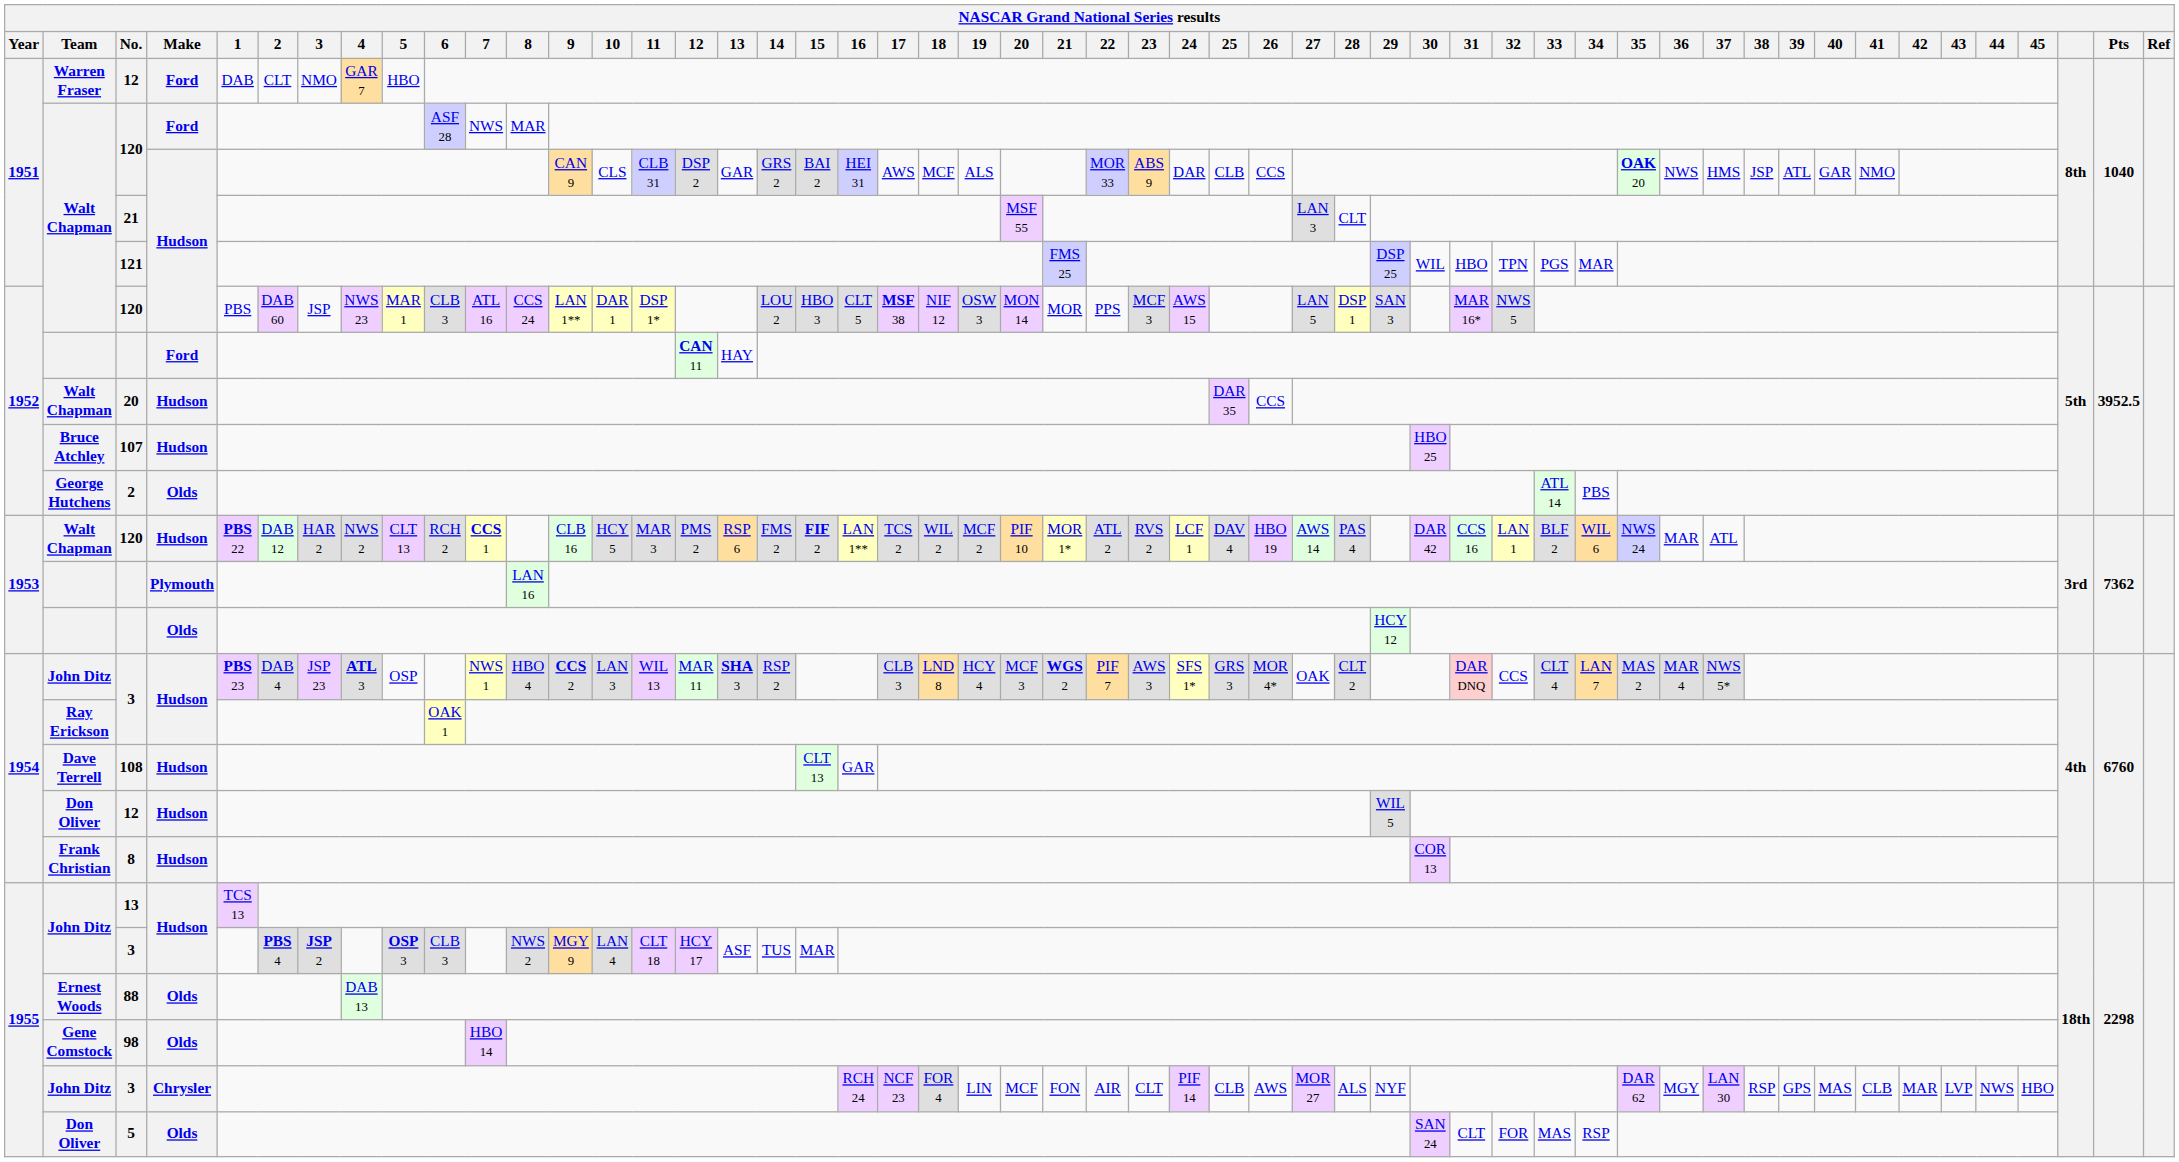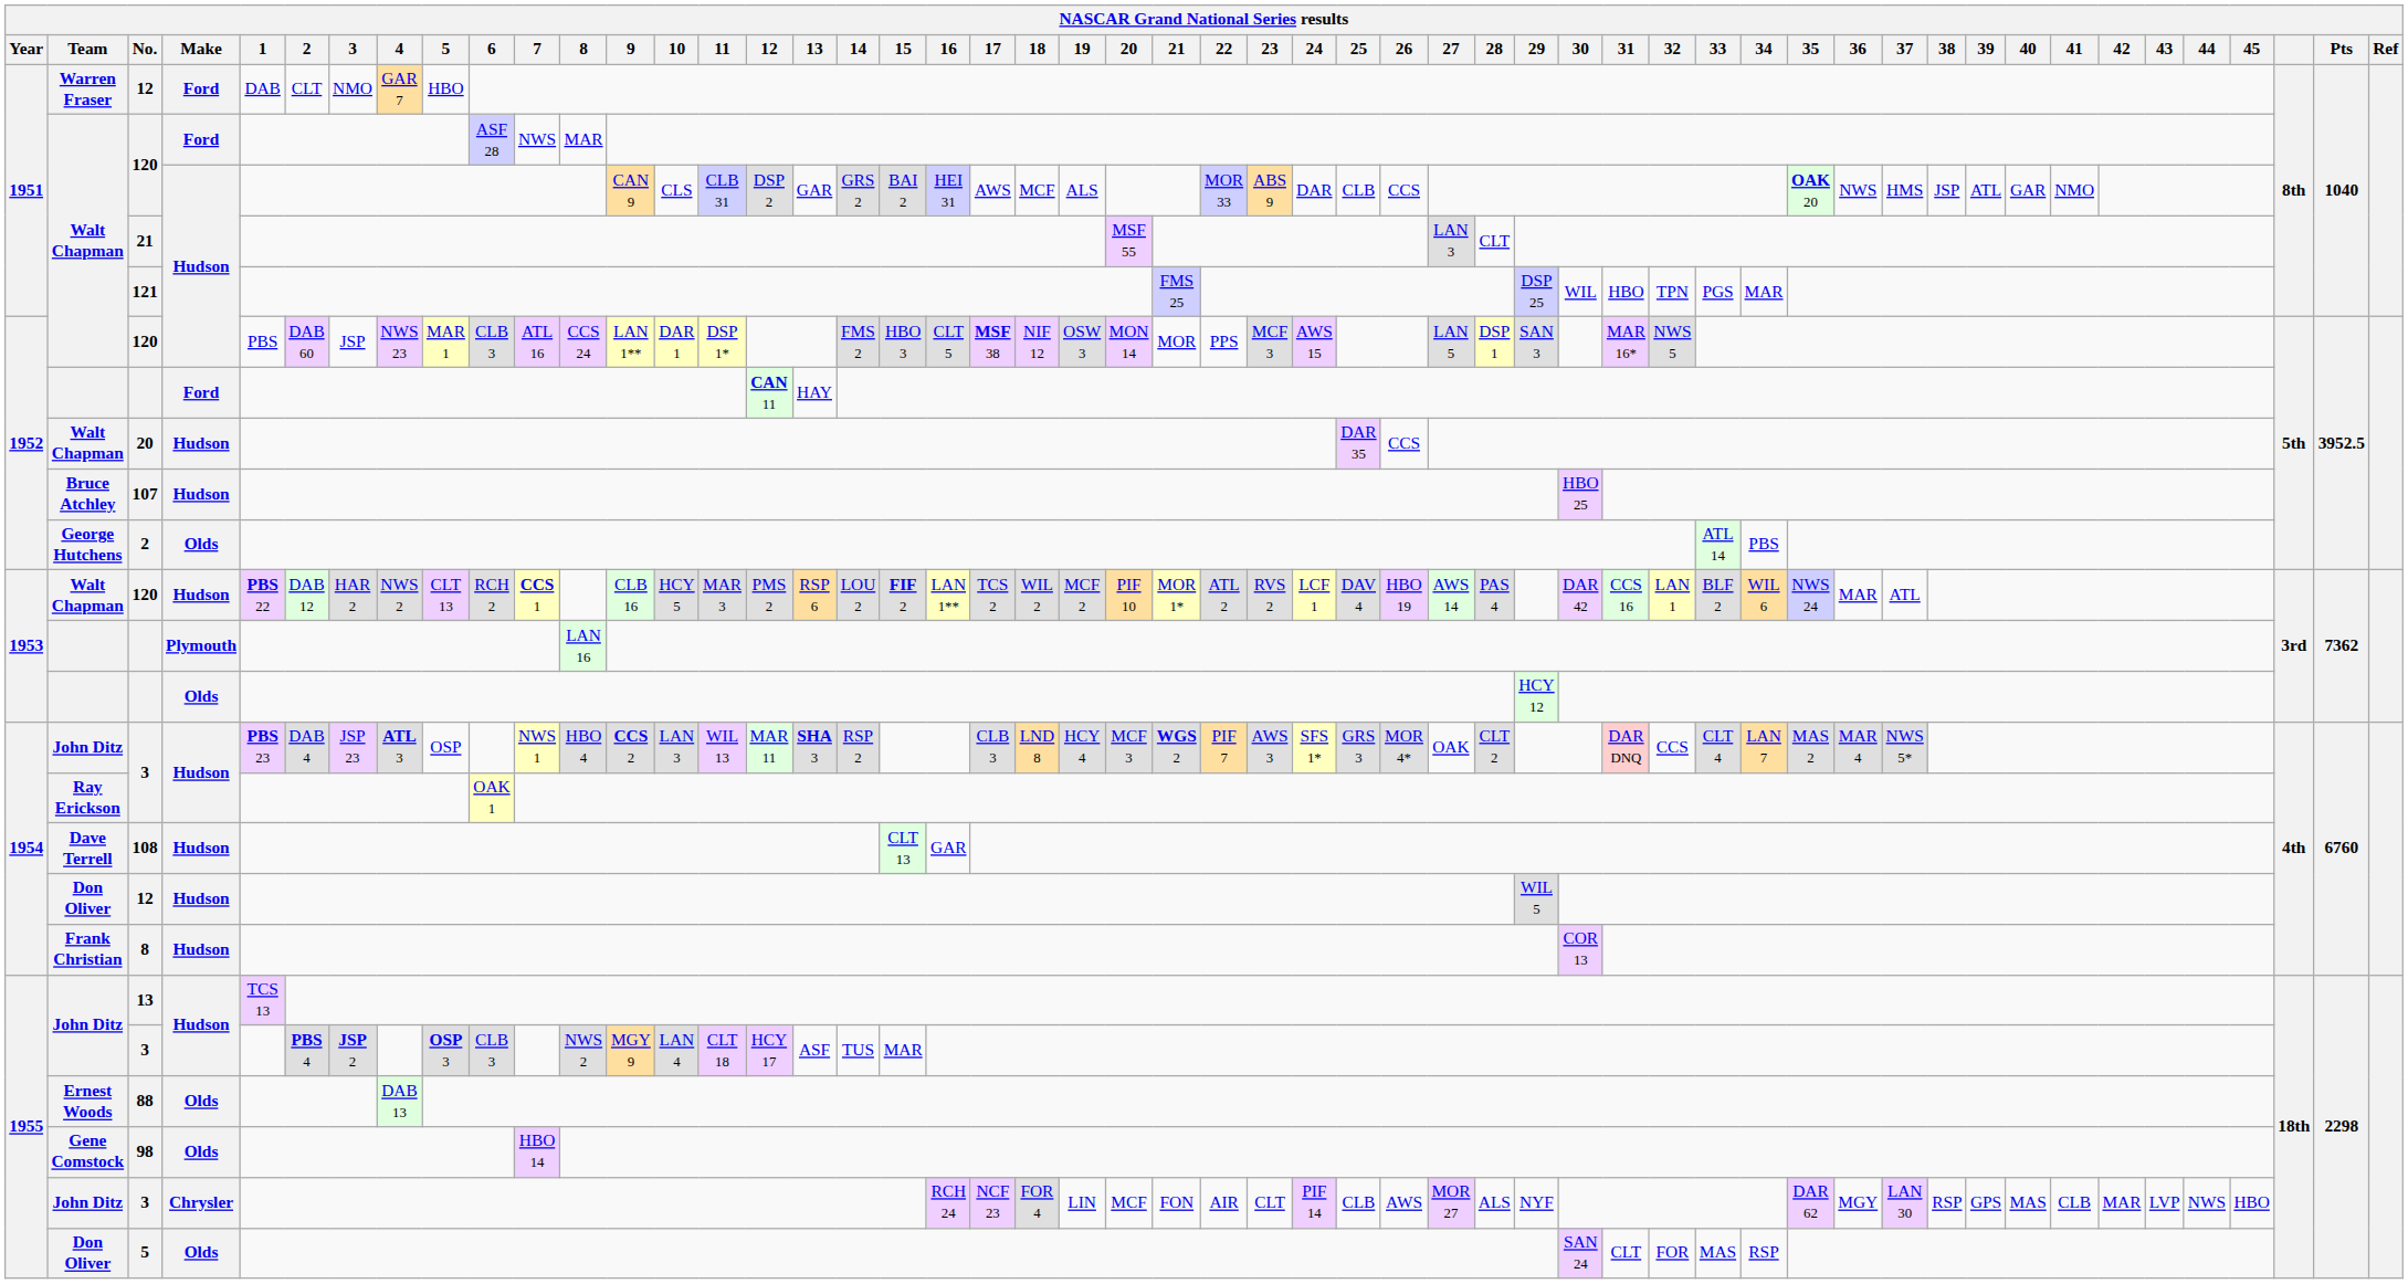1952 / 120 | 14: LOU 2 -> FMS 2
1953 / 120 | 14: FMS 2 -> LOU 2
